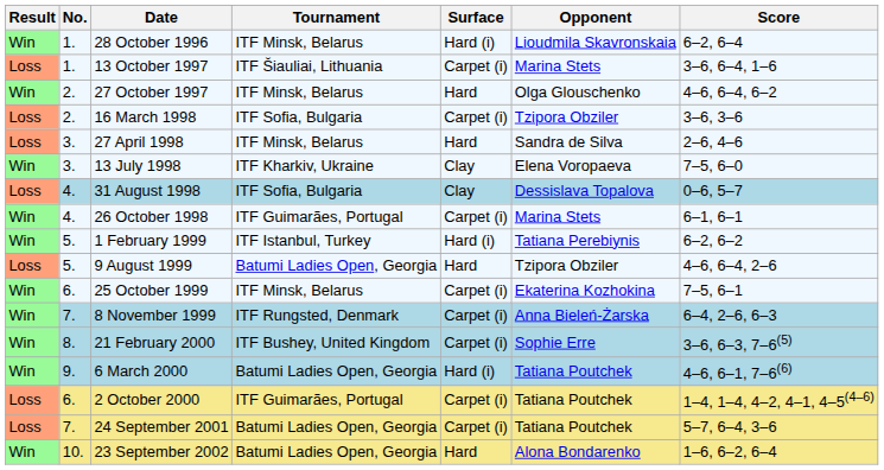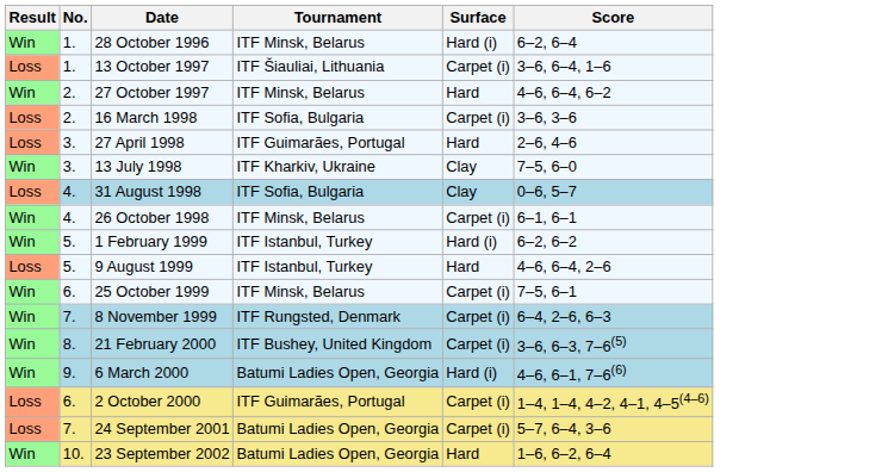- column: Opponent | Lioudmila Skavronskaia | Marina Stets | Olga Glouschenko | Tzipora Obziler | Sandra de Silva | Elena Voropaeva | Dessislava Topalova | Marina Stets | Tatiana Perebiynis | Tzipora Obziler | Ekaterina Kozhokina | Anna Bieleń-Żarska | Sophie Erre | Tatiana Poutchek | Tatiana Poutchek | Tatiana Poutchek | Alona Bondarenko
27 April 1998 | Tournament: ITF Minsk, Belarus -> ITF Guimarães, Portugal
26 October 1998 | Tournament: ITF Guimarães, Portugal -> ITF Minsk, Belarus
9 August 1999 | Tournament: Batumi Ladies Open, Georgia -> ITF Istanbul, Turkey
